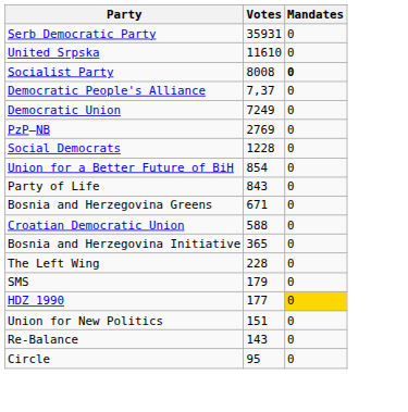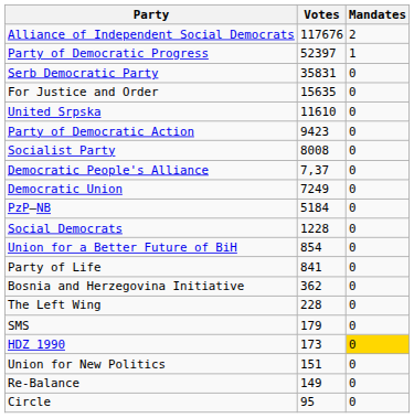+ row: Alliance of Independent Social Democrats | 117676 | 2
+ row: Party of Democratic Progress | 52397 | 1
Serb Democratic Party | Votes: 35931 -> 35831
+ row: For Justice and Order | 15635 | 0
+ row: Party of Democratic Action | 9423 | 0
Socialist Party | Mandates: bold -> normal
PzP–NB | Votes: 2769 -> 5184
Party of Life | Votes: 843 -> 841
- row: Bosnia and Herzegovina Greens | 671 | 0
- row: Croatian Democratic Union | 588 | 0
Bosnia and Herzegovina Initiative | Votes: 365 -> 362
HDZ 1990 | Votes: 177 -> 173
Re-Balance | Votes: 143 -> 149
